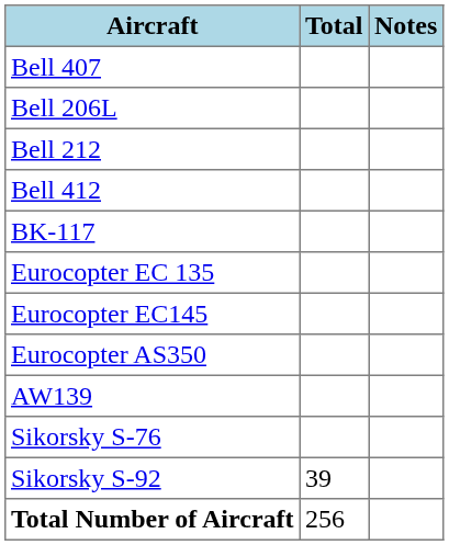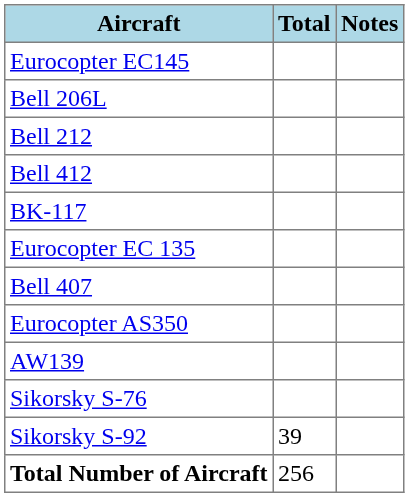rows swapped: Bell 407 <-> Eurocopter EC145
